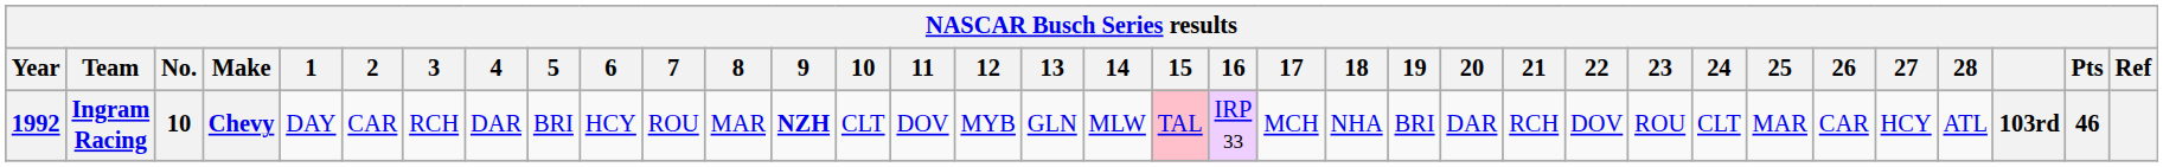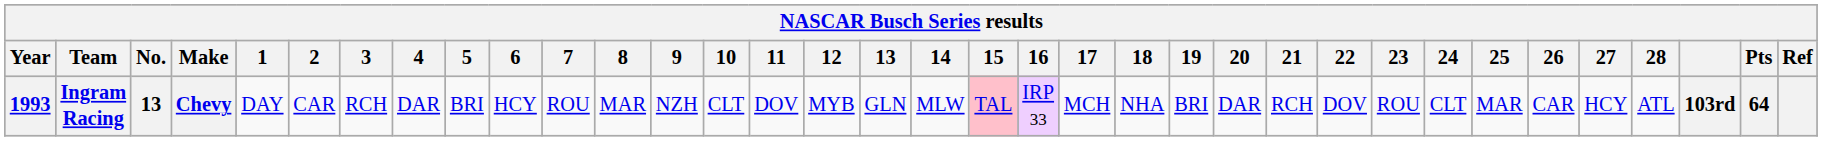Ingram Racing | Year: 1992 -> 1993
Ingram Racing | No.: 10 -> 13
Ingram Racing | 9: bold -> normal
Ingram Racing | Pts: 46 -> 64
